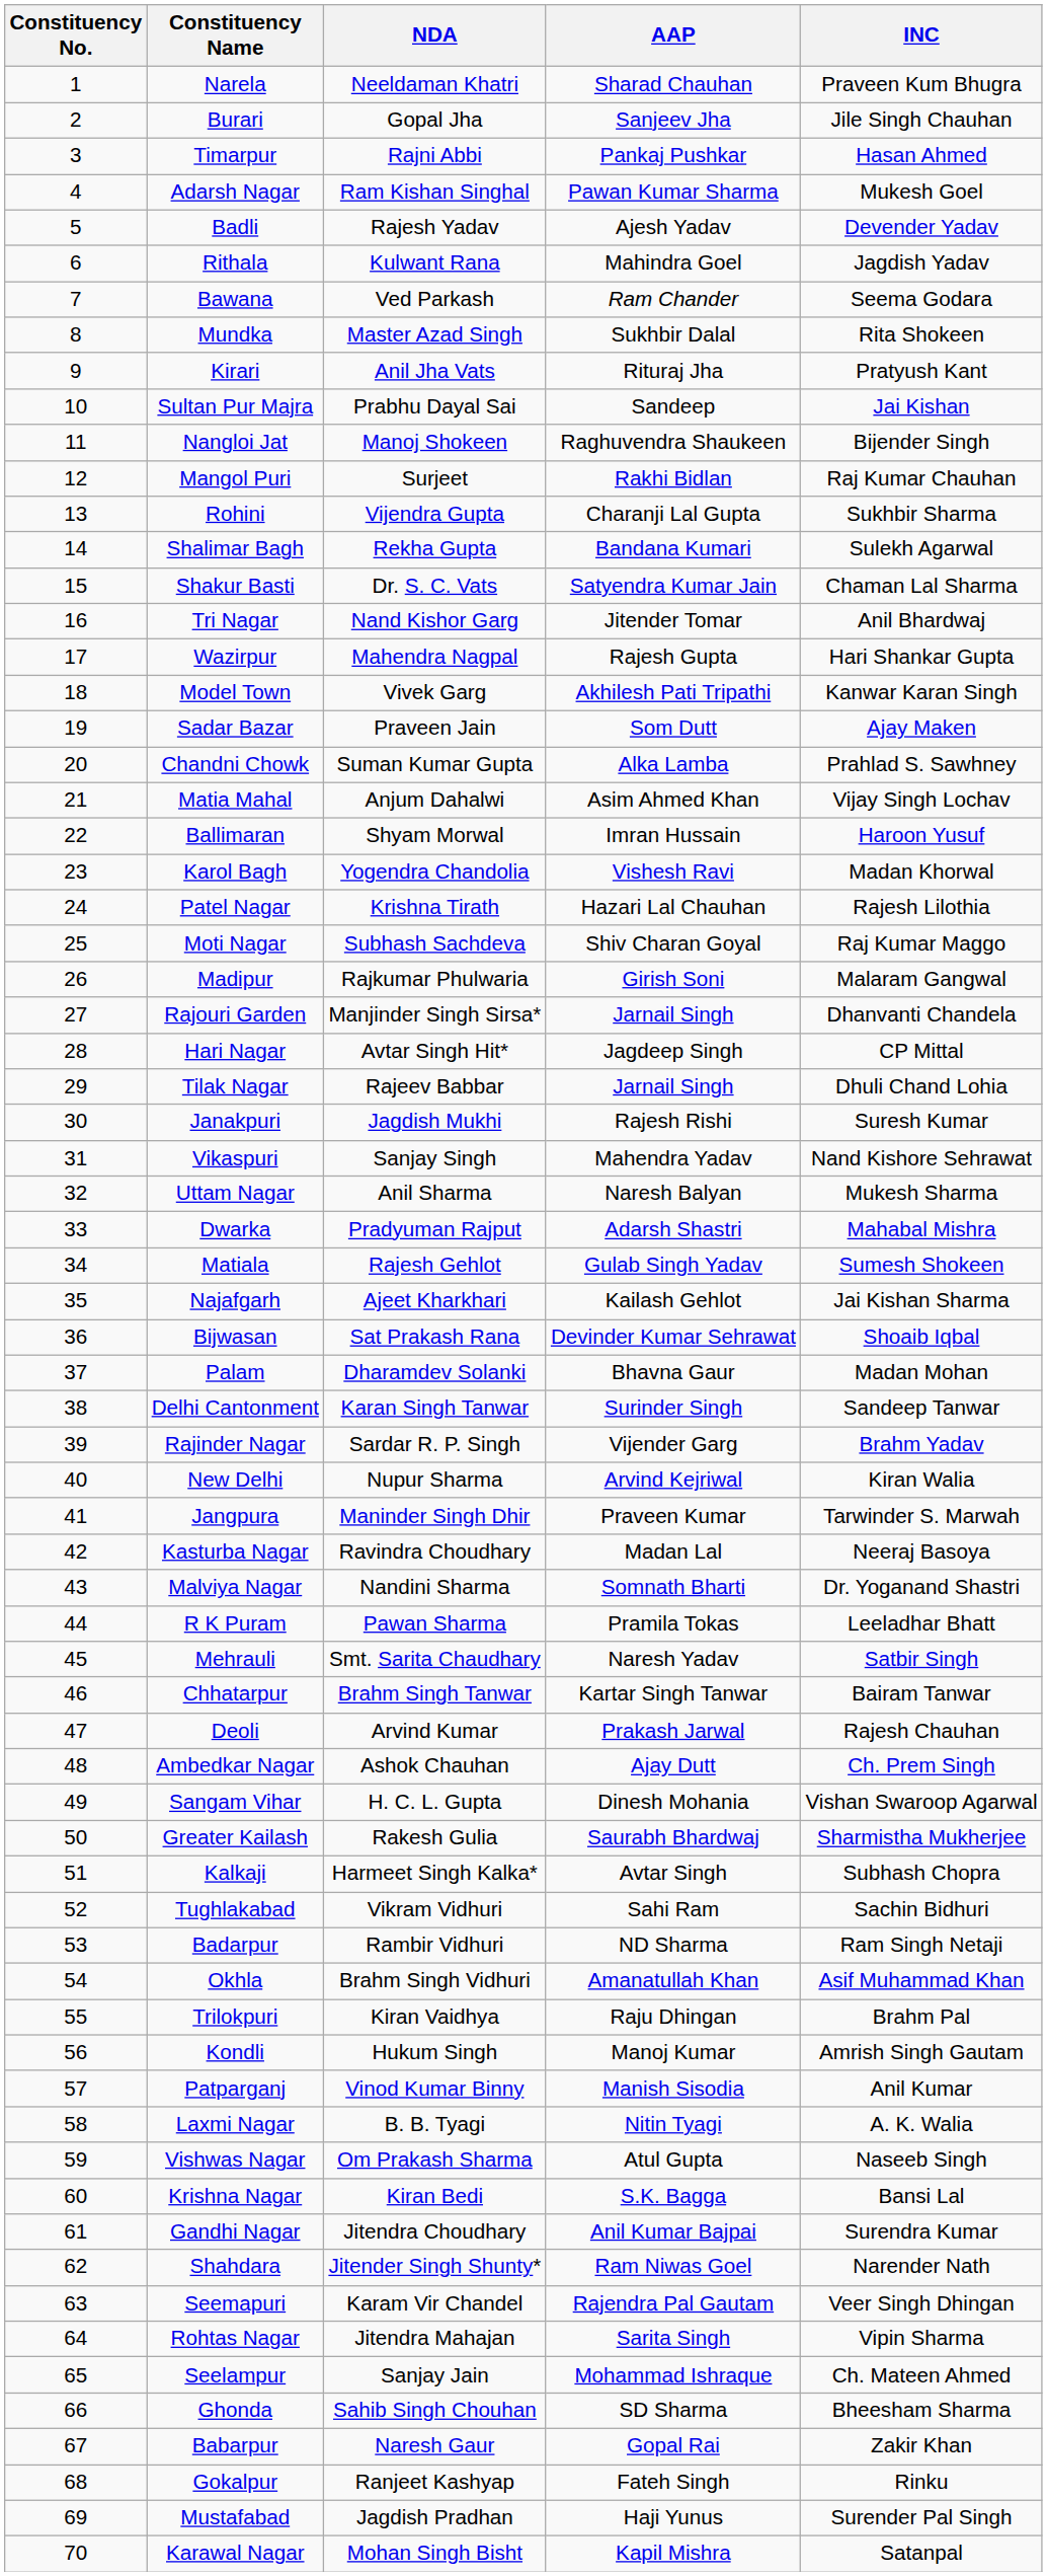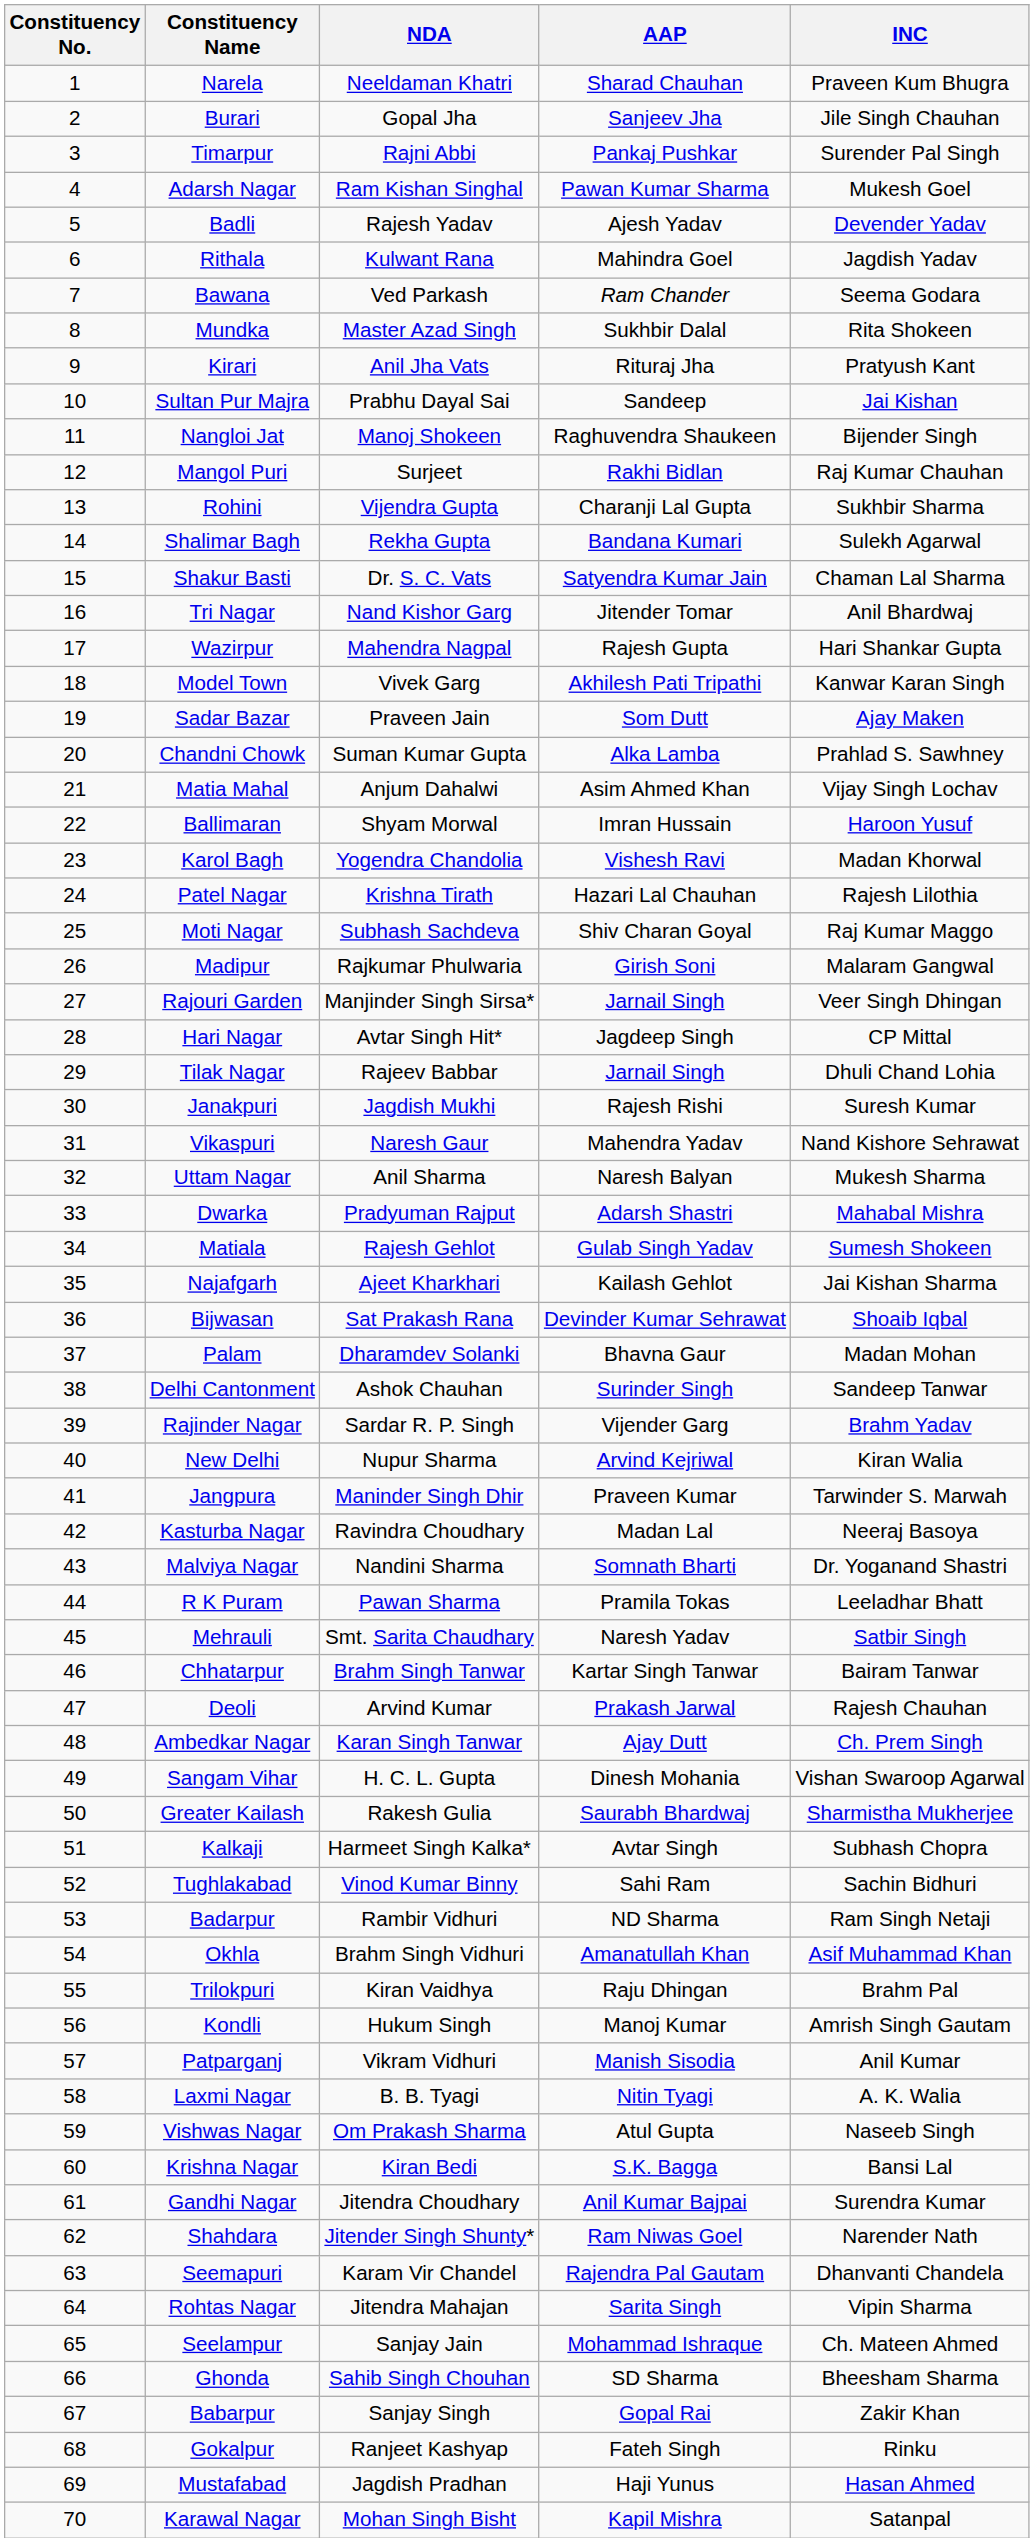Timarpur | INC: Hasan Ahmed -> Surender Pal Singh
Rajouri Garden | INC: Dhanvanti Chandela -> Veer Singh Dhingan
Vikaspuri | NDA: Sanjay Singh -> Naresh Gaur
Delhi Cantonment | NDA: Karan Singh Tanwar -> Ashok Chauhan
Ambedkar Nagar | NDA: Ashok Chauhan -> Karan Singh Tanwar
Tughlakabad | NDA: Vikram Vidhuri -> Vinod Kumar Binny
Patparganj | NDA: Vinod Kumar Binny -> Vikram Vidhuri
Seemapuri | INC: Veer Singh Dhingan -> Dhanvanti Chandela
Babarpur | NDA: Naresh Gaur -> Sanjay Singh
Mustafabad | INC: Surender Pal Singh -> Hasan Ahmed
